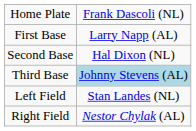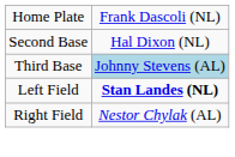- row: First Base | Larry Napp (AL)
Left Field | column 2: normal -> bold
